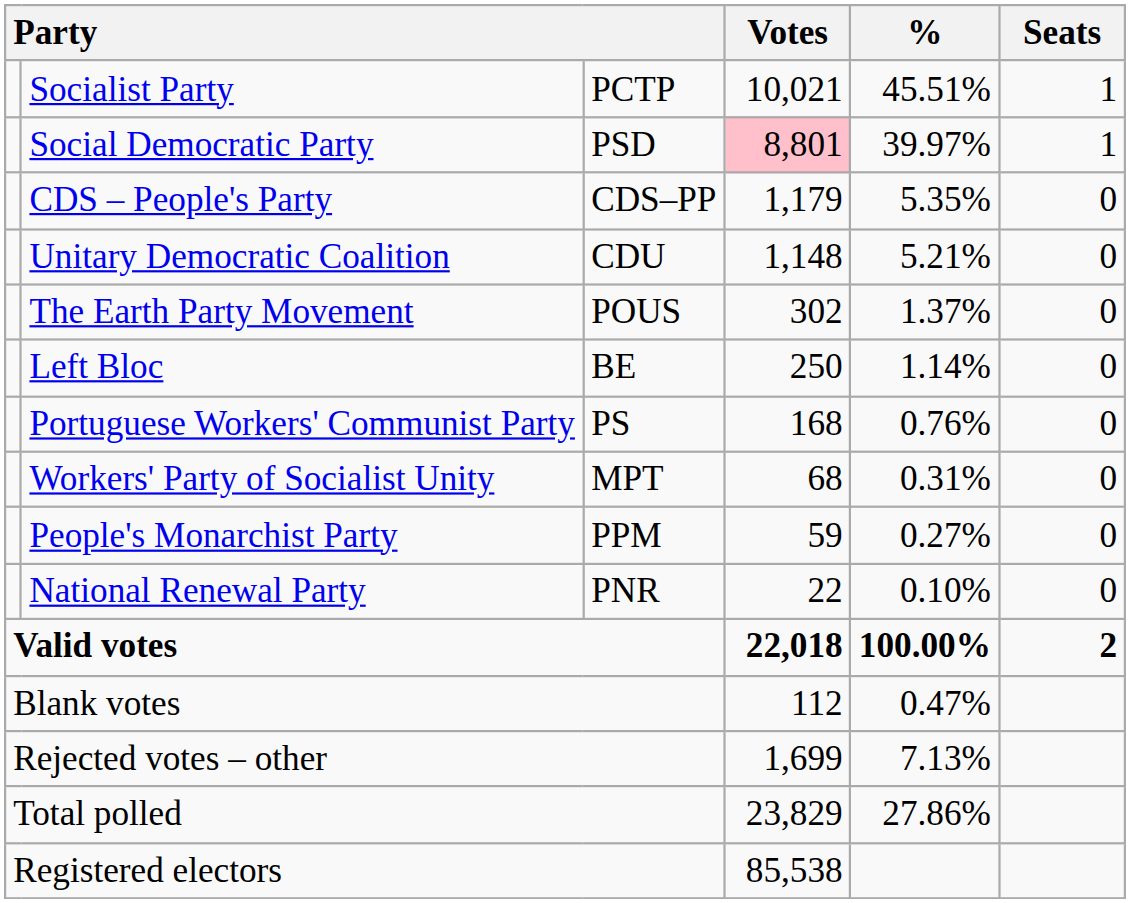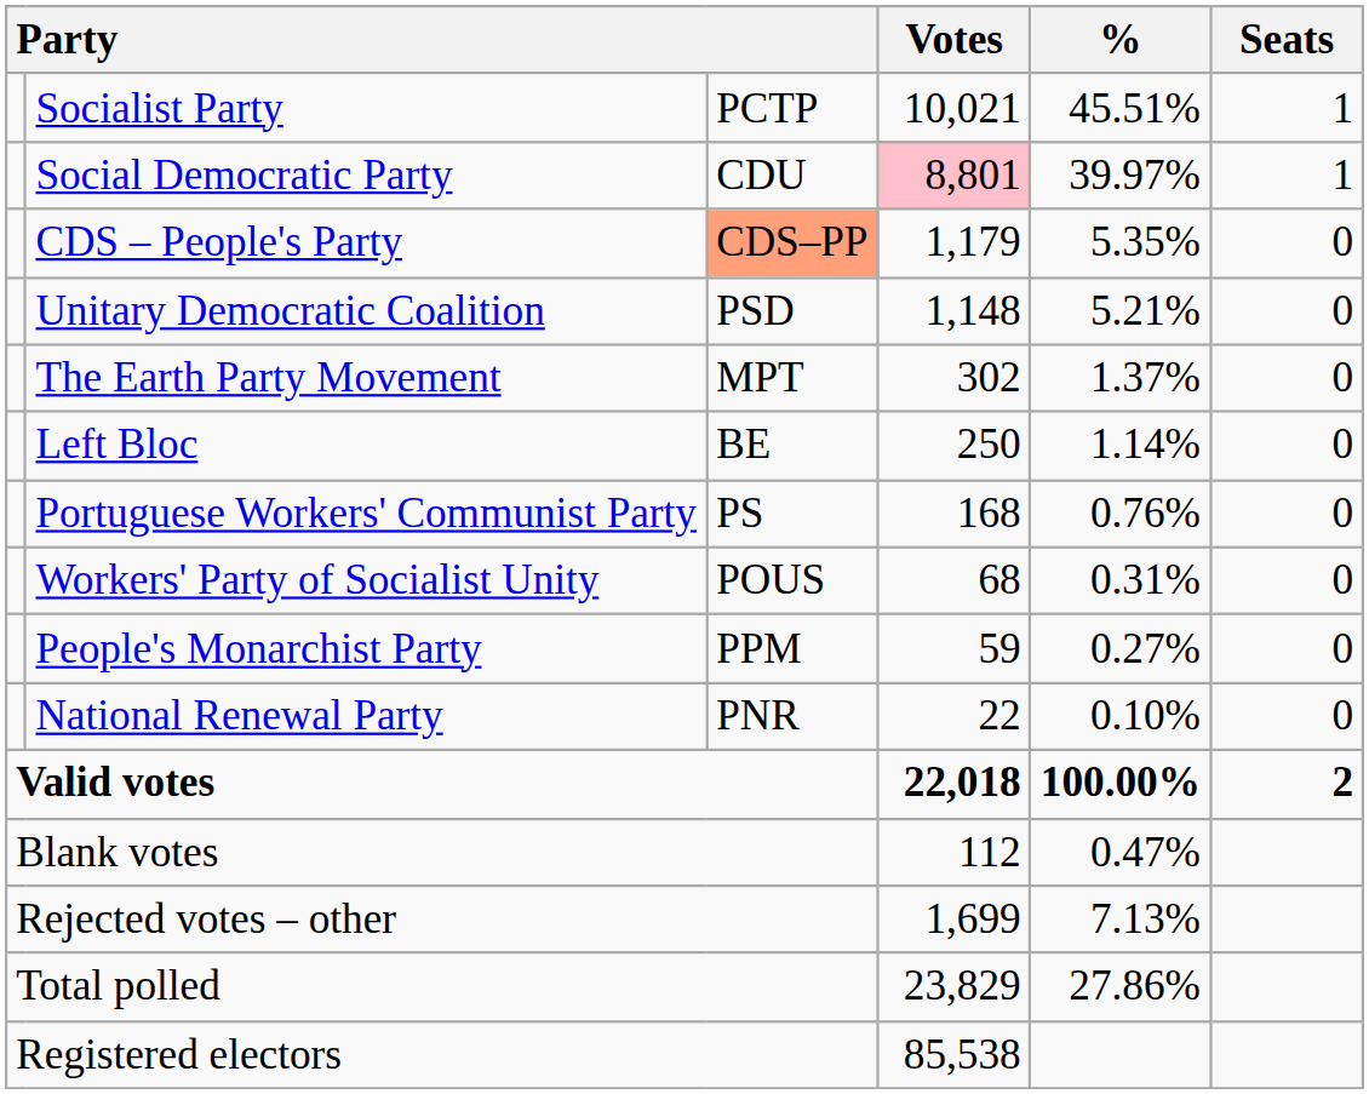Social Democratic Party | column 3: PSD -> CDU
CDS – People's Party | column 3: no background -> lightsalmon background
Unitary Democratic Coalition | column 3: CDU -> PSD
The Earth Party Movement | column 3: POUS -> MPT
Workers' Party of Socialist Unity | column 3: MPT -> POUS
